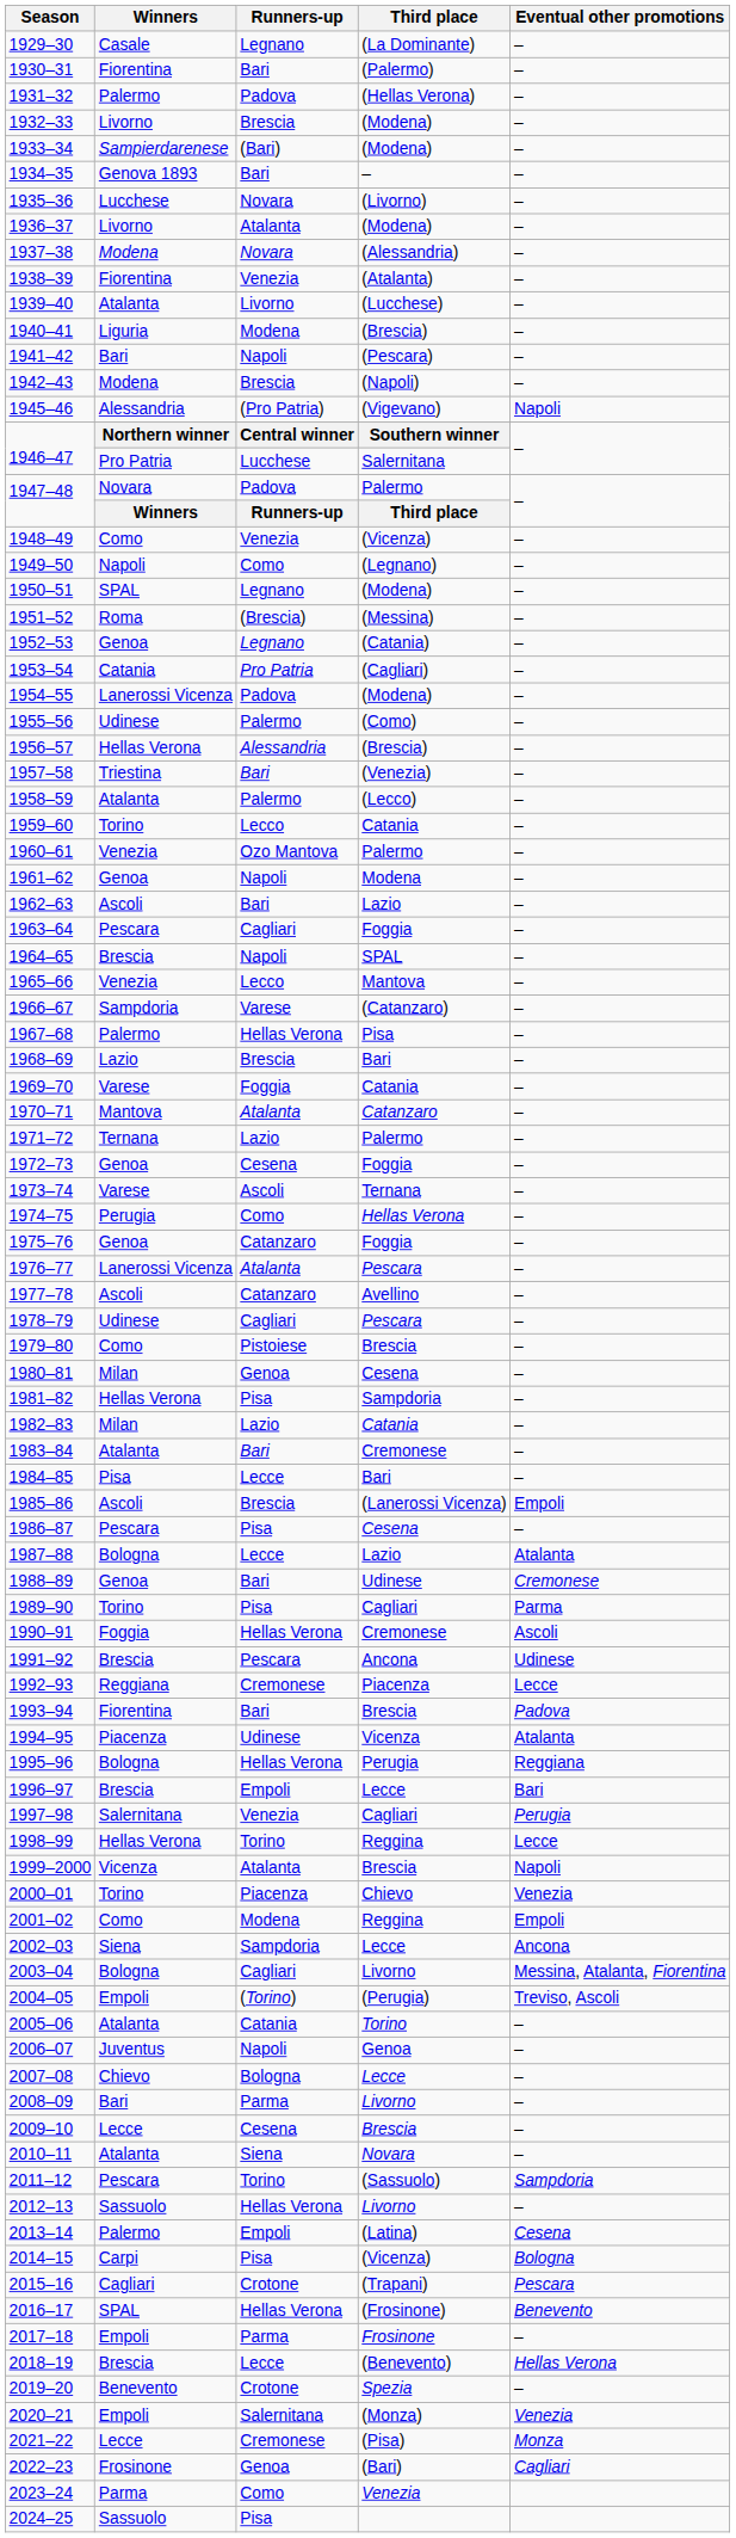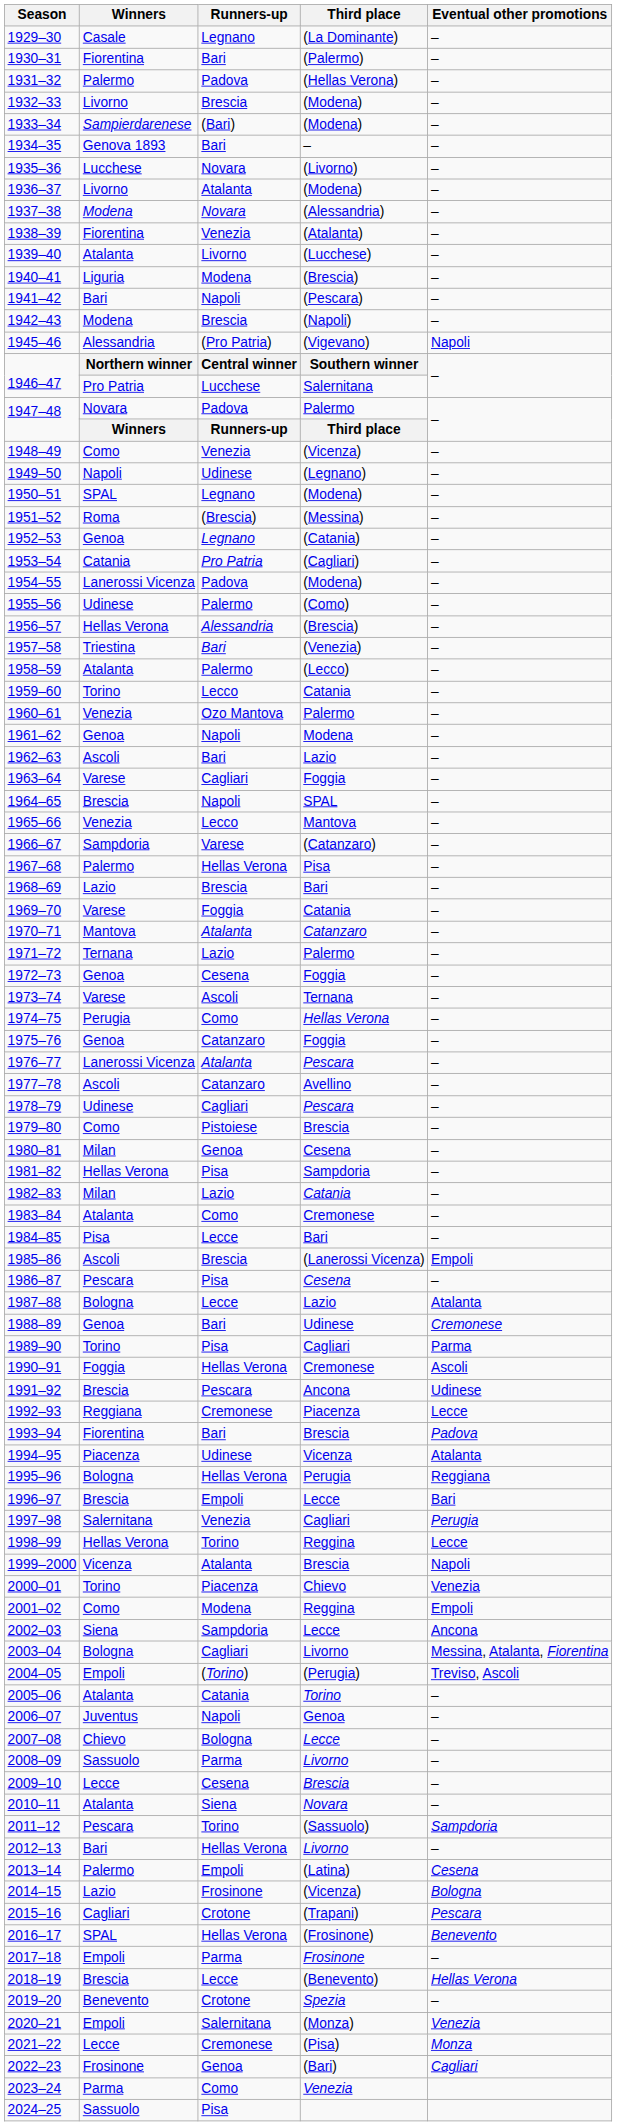1949–50 | Runners-up: Como -> Udinese
1963–64 | Winners: Pescara -> Varese
1983–84 | Runners-up: Bari -> Como
2008–09 | Winners: Bari -> Sassuolo
2012–13 | Winners: Sassuolo -> Bari
2014–15 | Winners: Carpi -> Lazio
2014–15 | Runners-up: Pisa -> Frosinone
